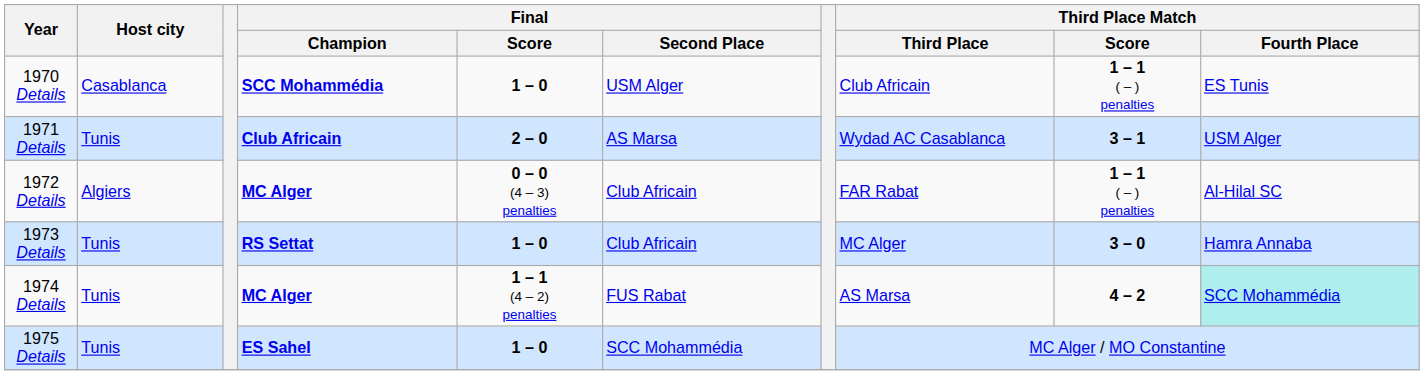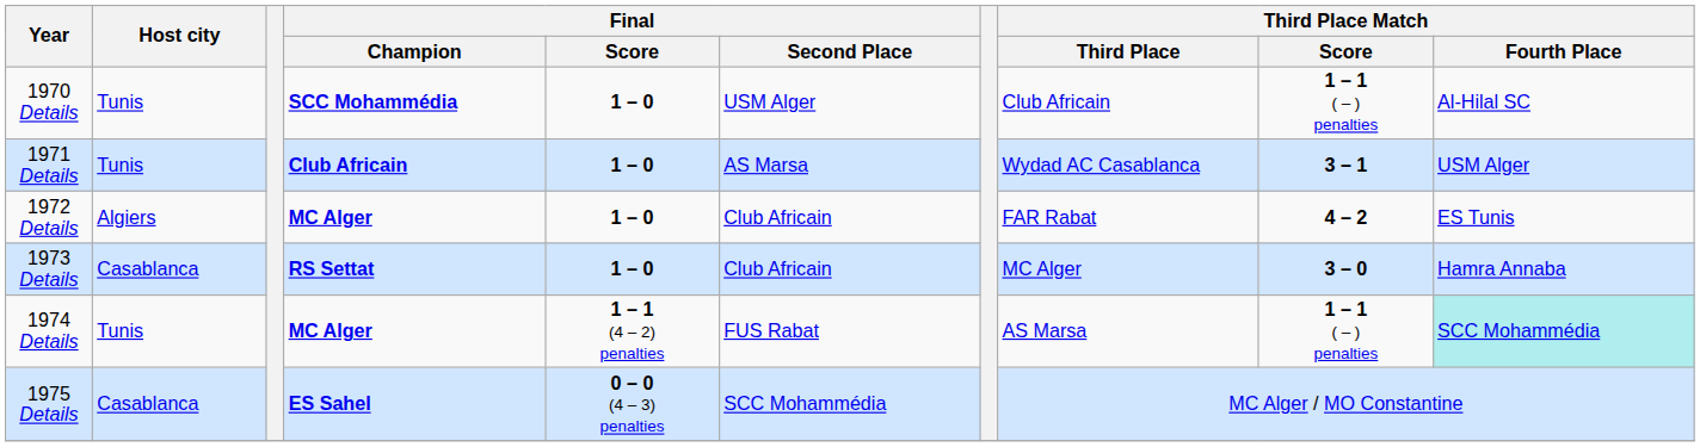1970 Details | Host city: Casablanca -> Tunis
1970 Details | Third Place Match / Fourth Place: ES Tunis -> Al-Hilal SC
1971 Details | Final / Score: 2 – 0 -> 1 – 0
1972 Details | Final / Score: 0 – 0 (4 – 3) penalties -> 1 – 0
1972 Details | Third Place Match / Score: 1 – 1 ( – ) penalties -> 4 – 2
1972 Details | Third Place Match / Fourth Place: Al-Hilal SC -> ES Tunis
1973 Details | Host city: Tunis -> Casablanca
1974 Details | Third Place Match / Score: 4 – 2 -> 1 – 1 ( – ) penalties
1975 Details | Host city: Tunis -> Casablanca
1975 Details | Final / Score: 1 – 0 -> 0 – 0 (4 – 3) penalties
